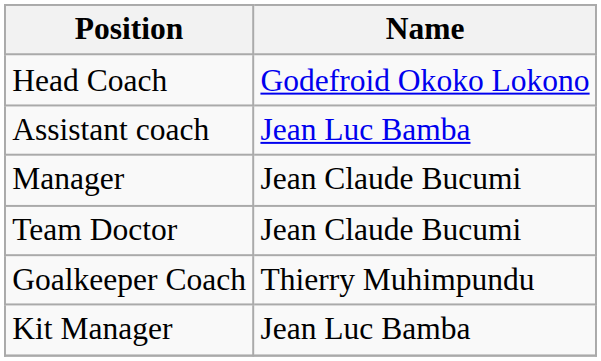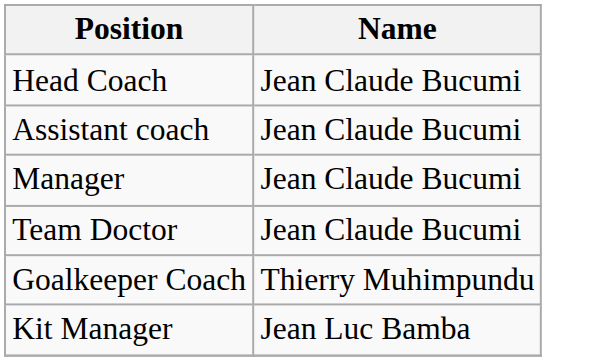Head Coach | Name: Godefroid Okoko Lokono -> Jean Claude Bucumi
Assistant coach | Name: Jean Luc Bamba -> Jean Claude Bucumi
